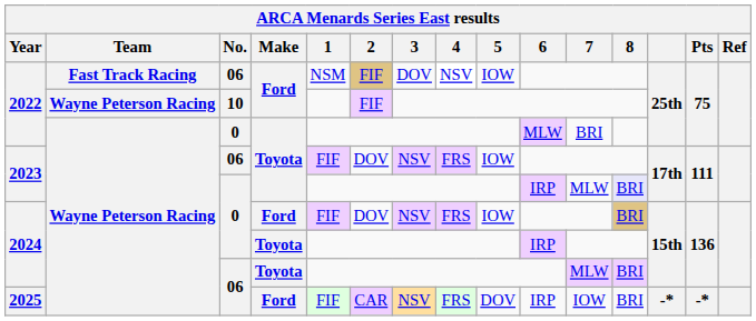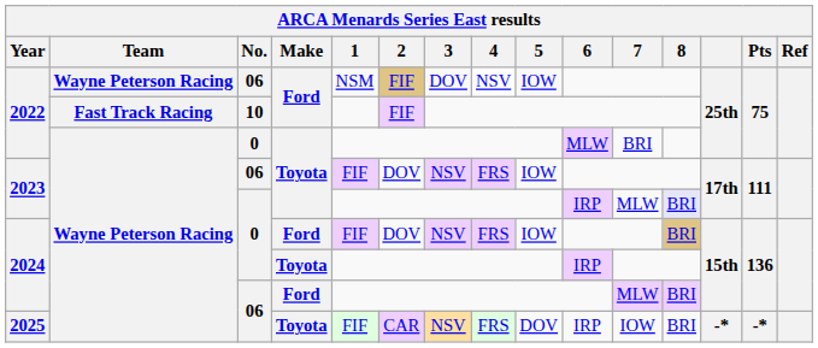2022 / 06 | Team: Fast Track Racing -> Wayne Peterson Racing
2022 / 10 | Team: Wayne Peterson Racing -> Fast Track Racing
2024 / 06 | Make: Toyota -> Ford
2025 | Make: Ford -> Toyota
